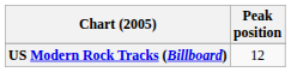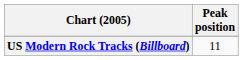US Modern Rock Tracks (Billboard) | Peak position: 12 -> 11
